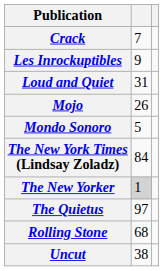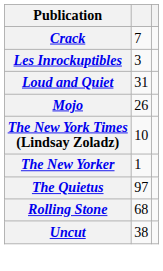Les Inrockuptibles | column 2: 9 -> 3
- row: Mondo Sonoro | 5
The New York Times (Lindsay Zoladz) | column 2: 84 -> 10
The New Yorker | column 2: lightgrey background -> no background
